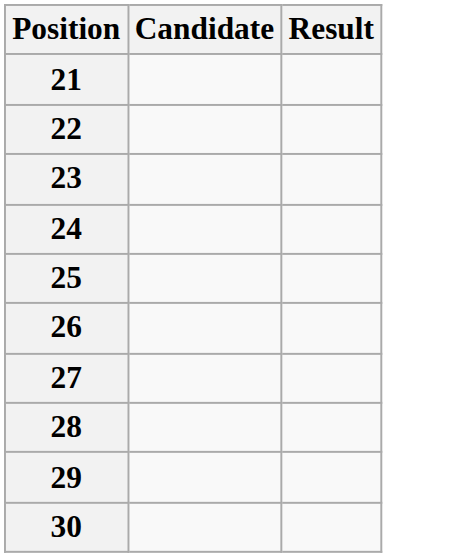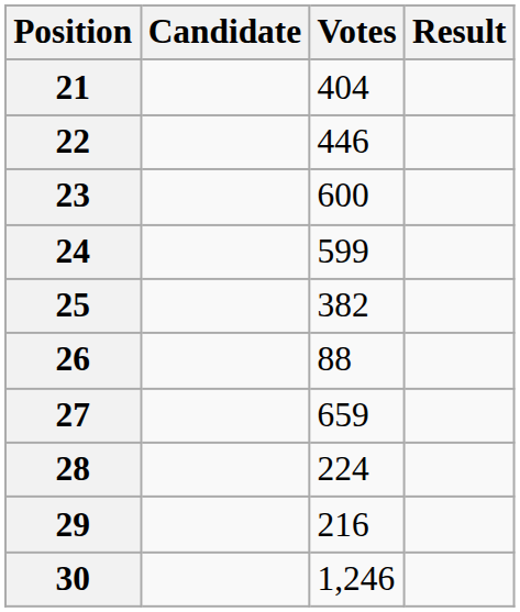+ column: Votes | 404 | 446 | 600 | 599 | 382 | 88 | 659 | 224 | 216 | 1,246
